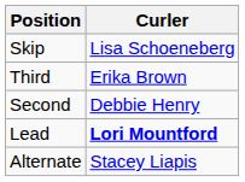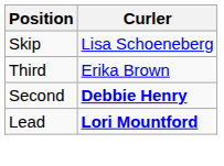Second | Curler: normal -> bold
- row: Alternate | Stacey Liapis
